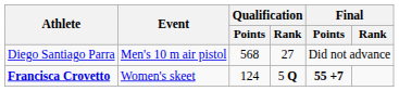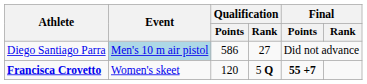Diego Santiago Parra | Event: no background -> lightblue background
Diego Santiago Parra | Qualification / Points: 568 -> 586
Francisca Crovetto | Qualification / Points: 124 -> 120
